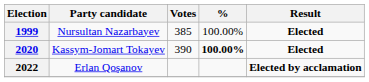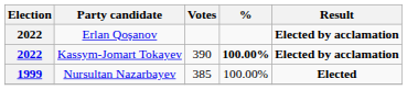rows swapped: Nursultan Nazarbayev <-> Erlan Qoşanov
Kassym-Jomart Tokayev | Election: 2020 -> 2022
Kassym-Jomart Tokayev | Result: Elected -> Elected by acclamation
